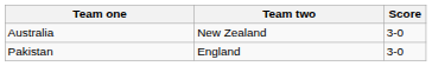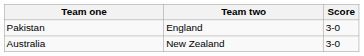rows swapped: Australia <-> Pakistan
